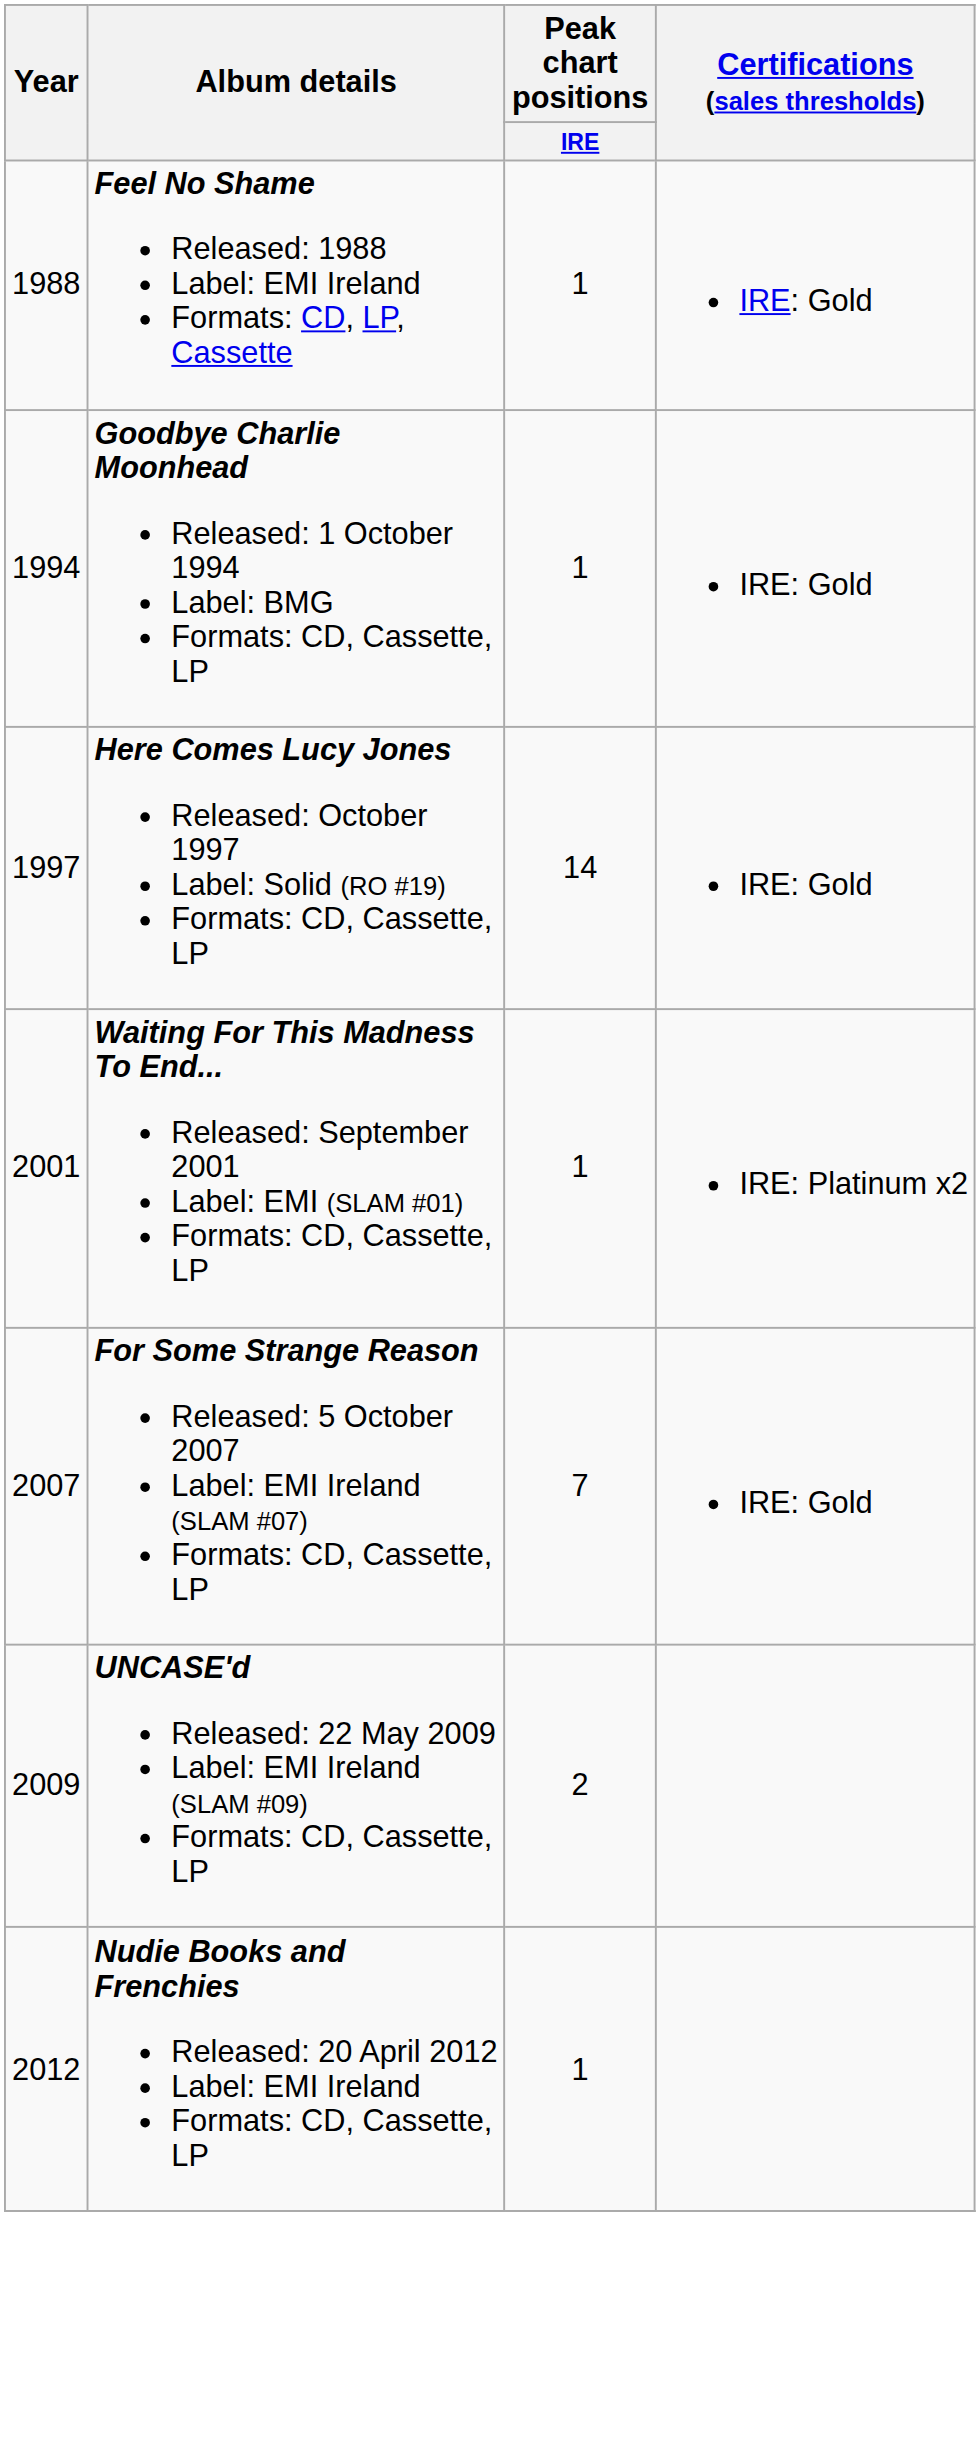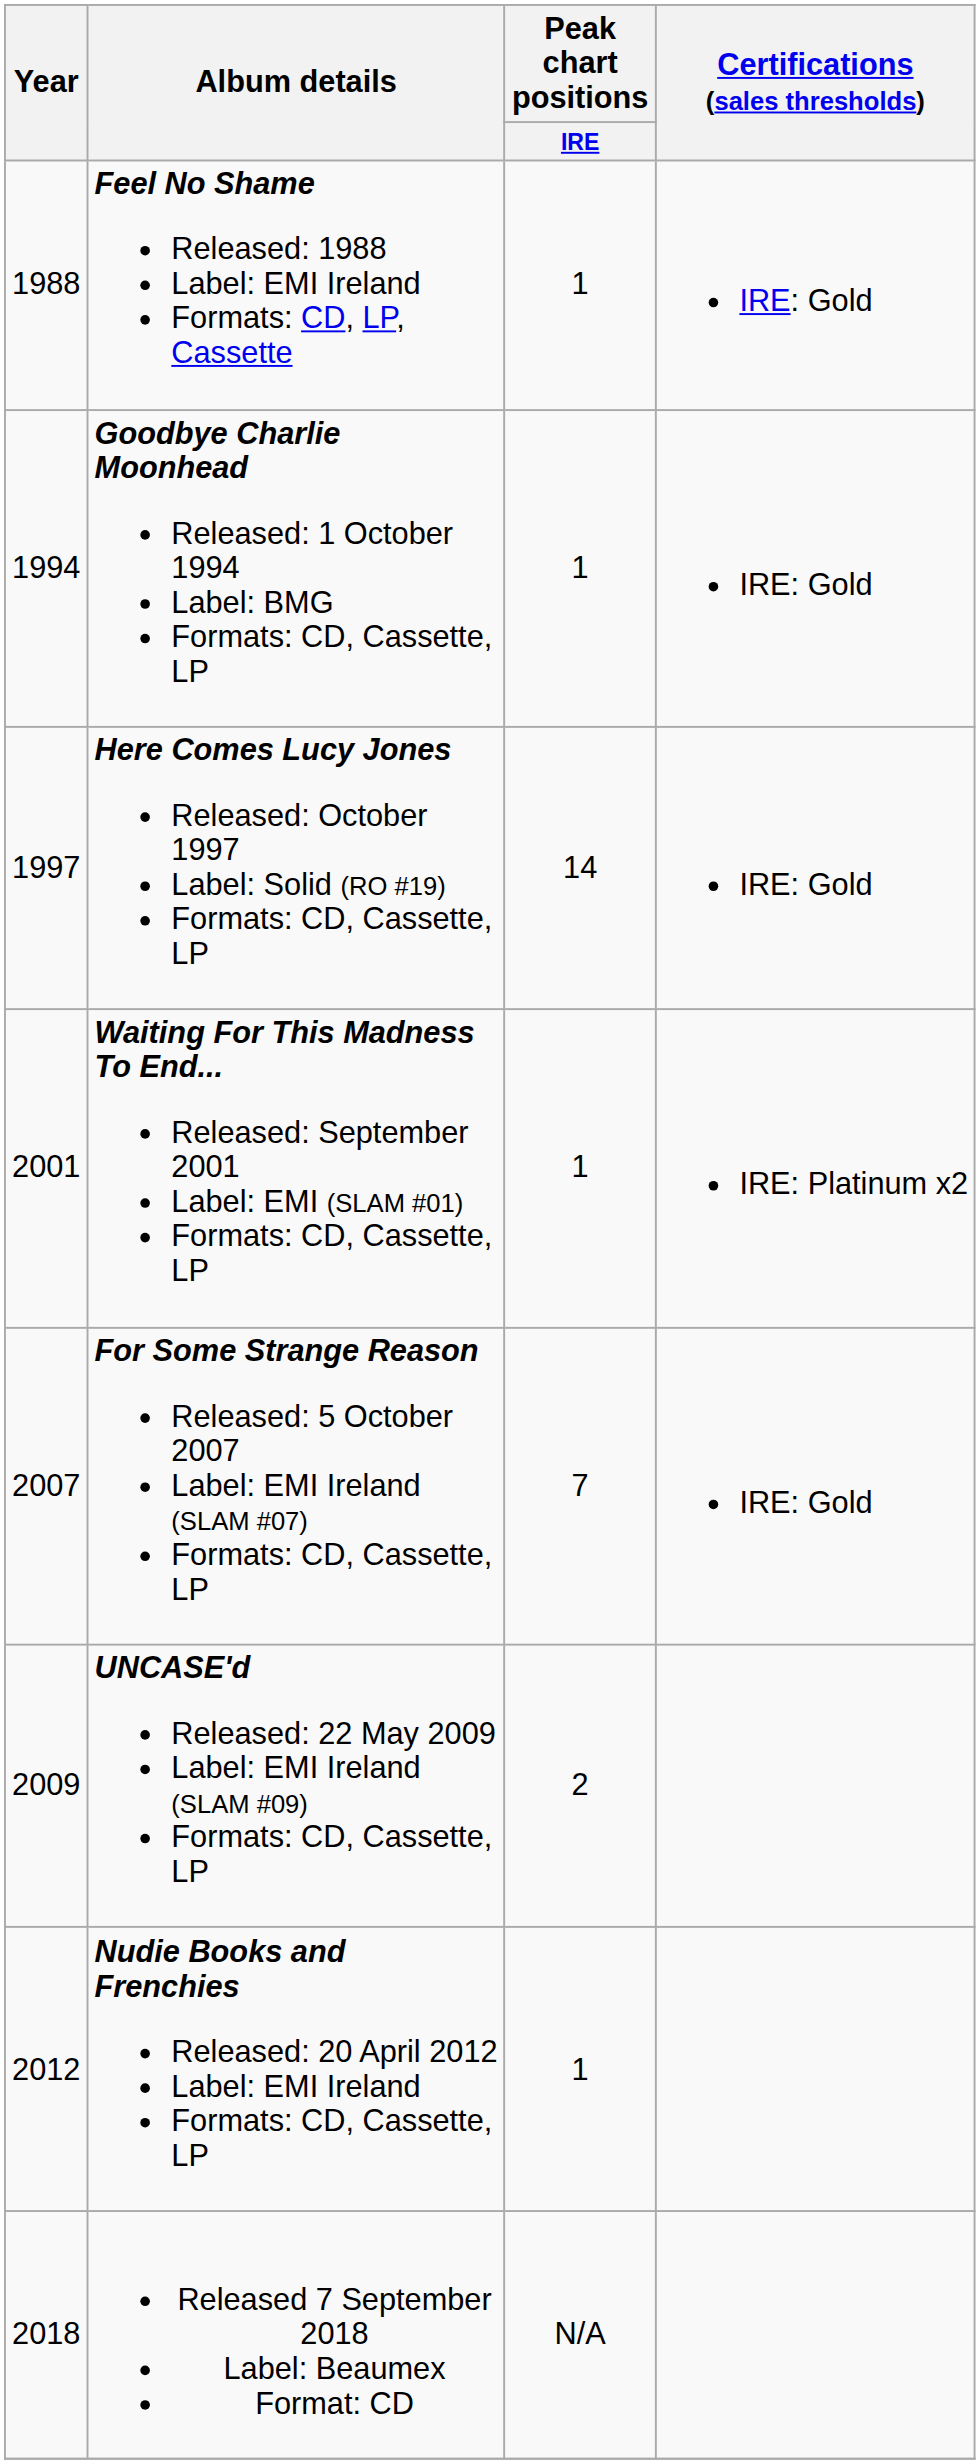+ row: 2018 | Released 7 September 2018 Label: Beaumex Format: CD | N/A
